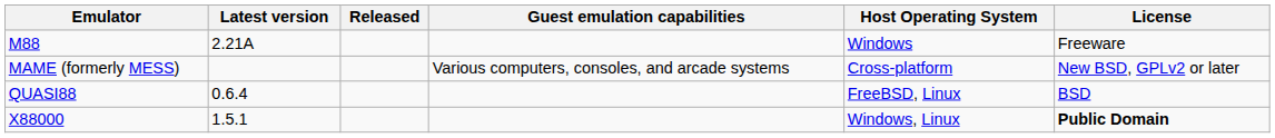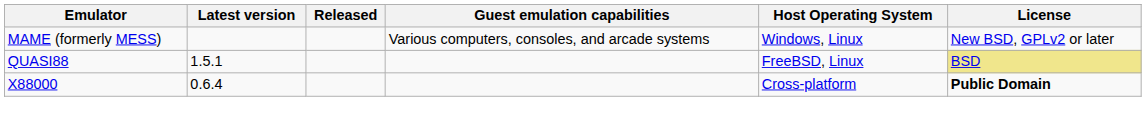- row: M88 | 2.21A | Windows | Freeware
MAME (formerly MESS) | Host Operating System: Cross-platform -> Windows, Linux
QUASI88 | Latest version: 0.6.4 -> 1.5.1
QUASI88 | License: no background -> khaki background
X88000 | Latest version: 1.5.1 -> 0.6.4
X88000 | Host Operating System: Windows, Linux -> Cross-platform
